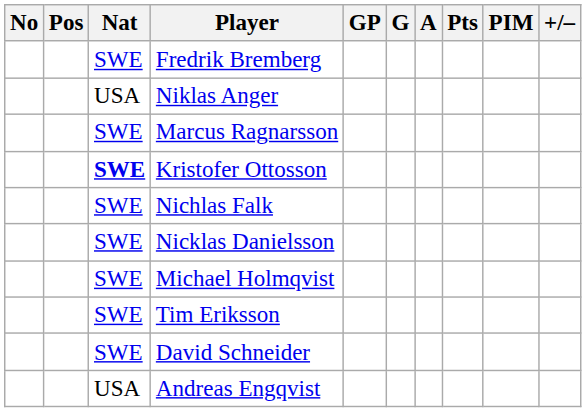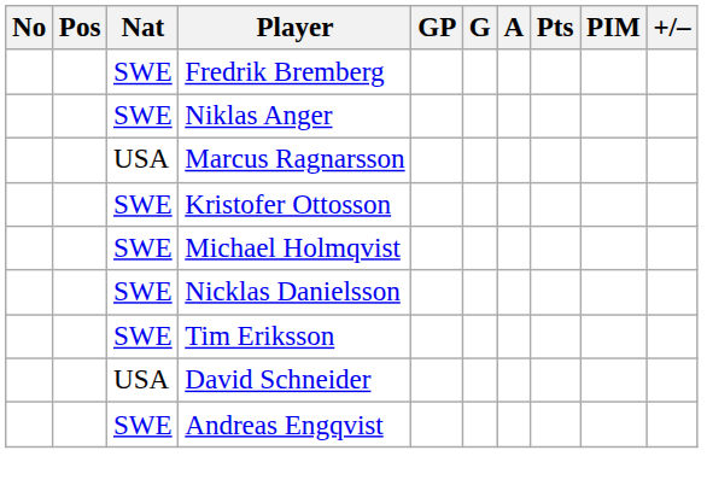Niklas Anger | Nat: USA -> SWE
Marcus Ragnarsson | Nat: SWE -> USA
Kristofer Ottosson | Nat: bold -> normal
- row: SWE | Nichlas Falk
rows swapped: Nicklas Danielsson <-> Michael Holmqvist
David Schneider | Nat: SWE -> USA
Andreas Engqvist | Nat: USA -> SWE
